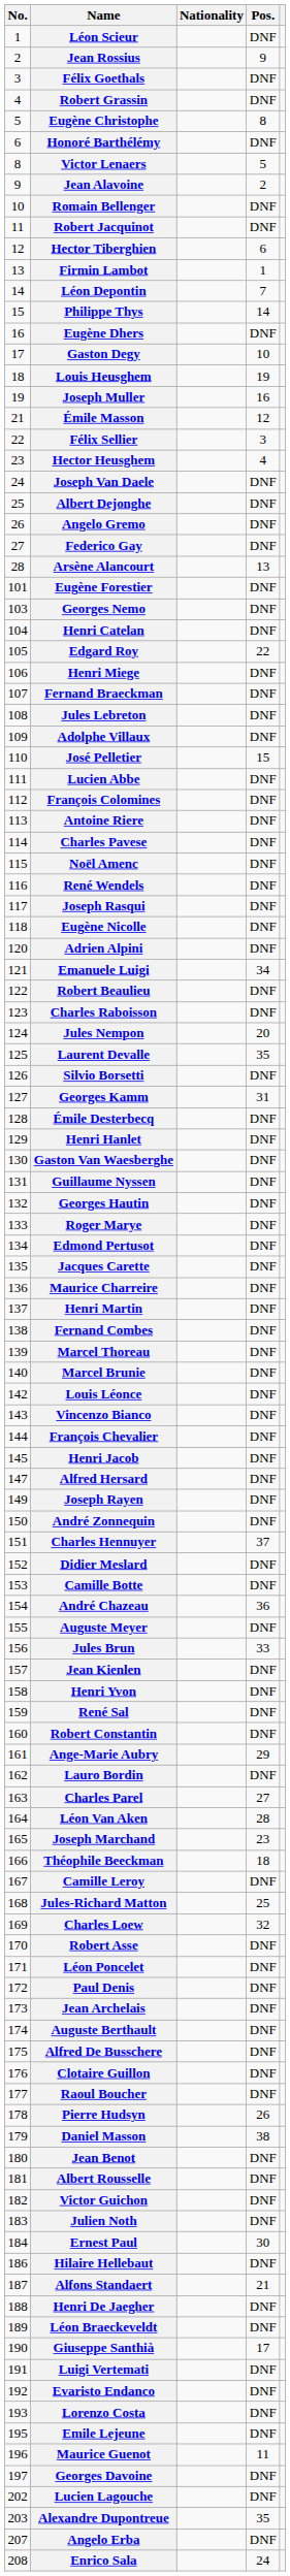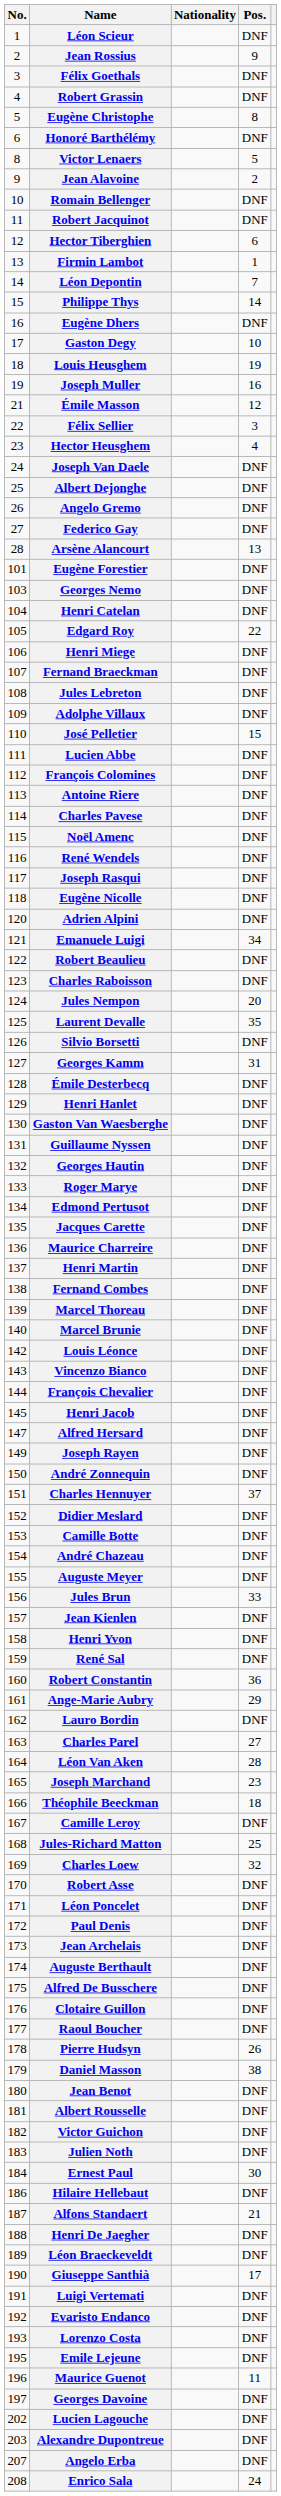André Chazeau | Pos.: 36 -> DNF
Robert Constantin | Pos.: DNF -> 36
Alexandre Dupontreue | Pos.: 35 -> DNF
